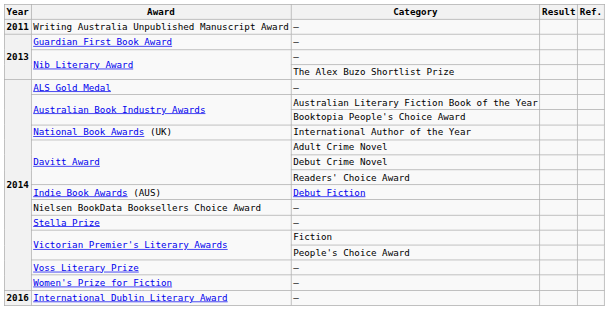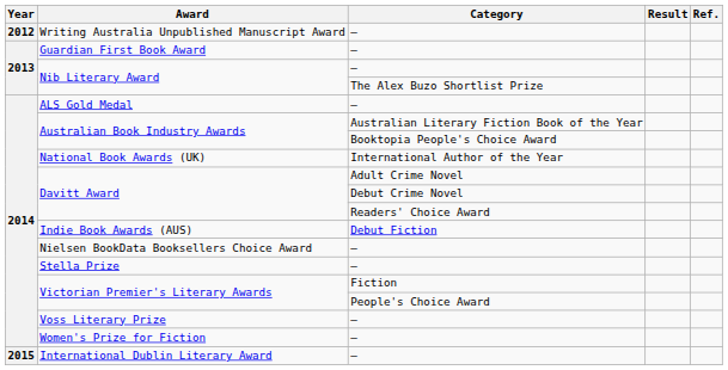Writing Australia Unpublished Manuscript Award | Year: 2011 -> 2012
International Dublin Literary Award | Year: 2016 -> 2015
